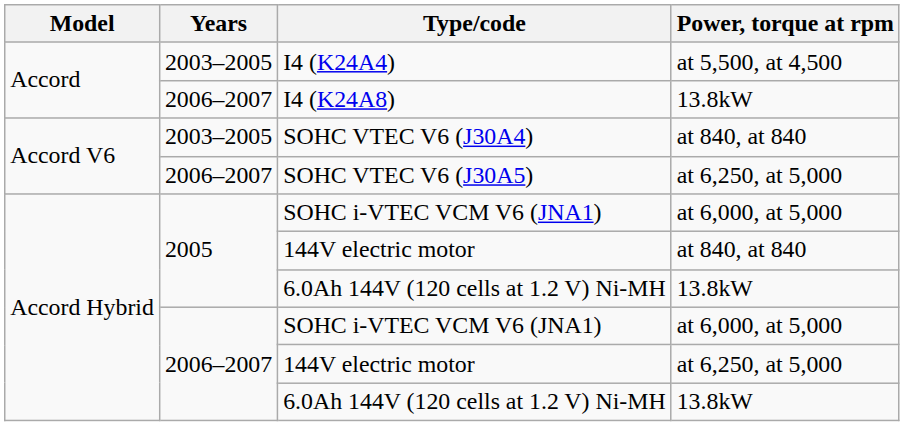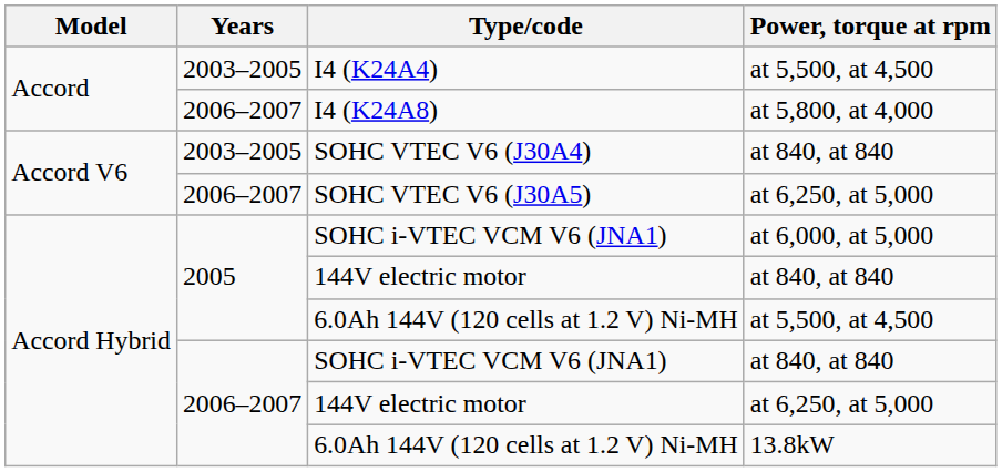I4 (K24A8) | Power, torque at rpm: 13.8kW -> at 5,800, at 4,000
2005 / 6.0Ah 144V (120 cells at 1.2 V) Ni-MH | Power, torque at rpm: 13.8kW -> at 5,500, at 4,500
2006–2007 / SOHC i-VTEC VCM V6 (JNA1) | Power, torque at rpm: at 6,000, at 5,000 -> at 840, at 840
